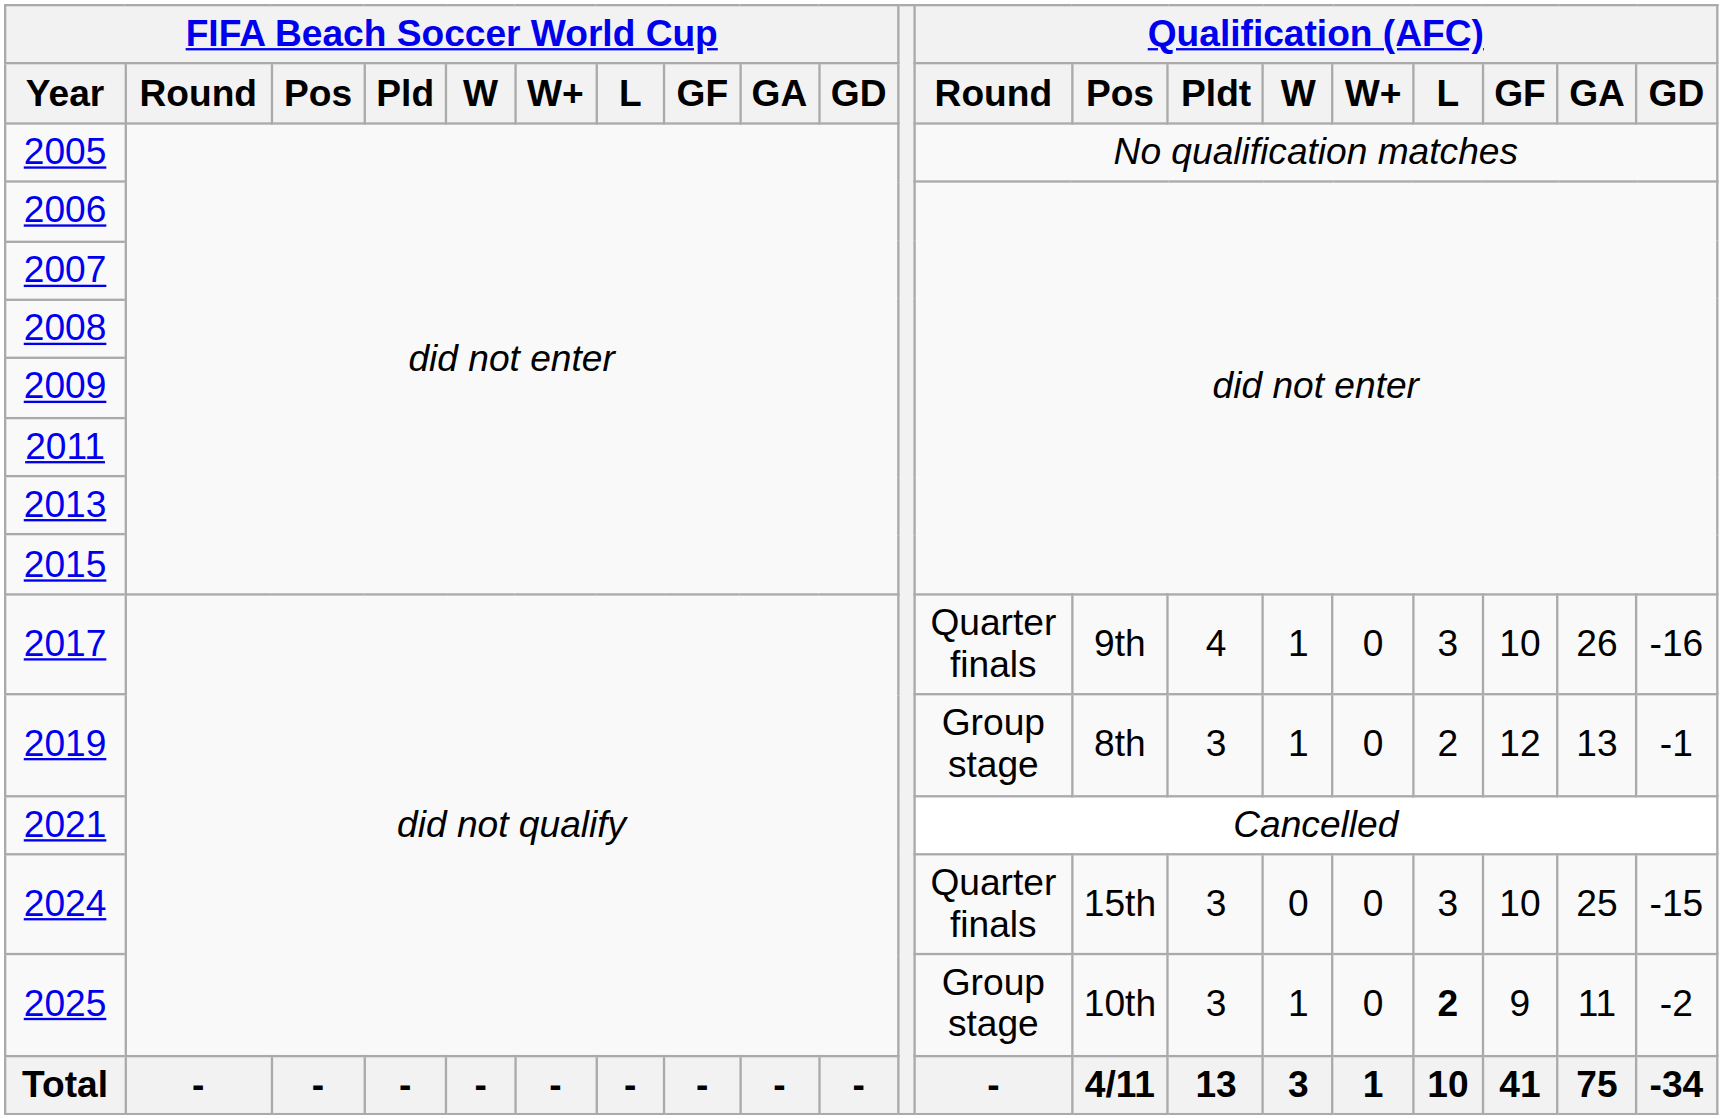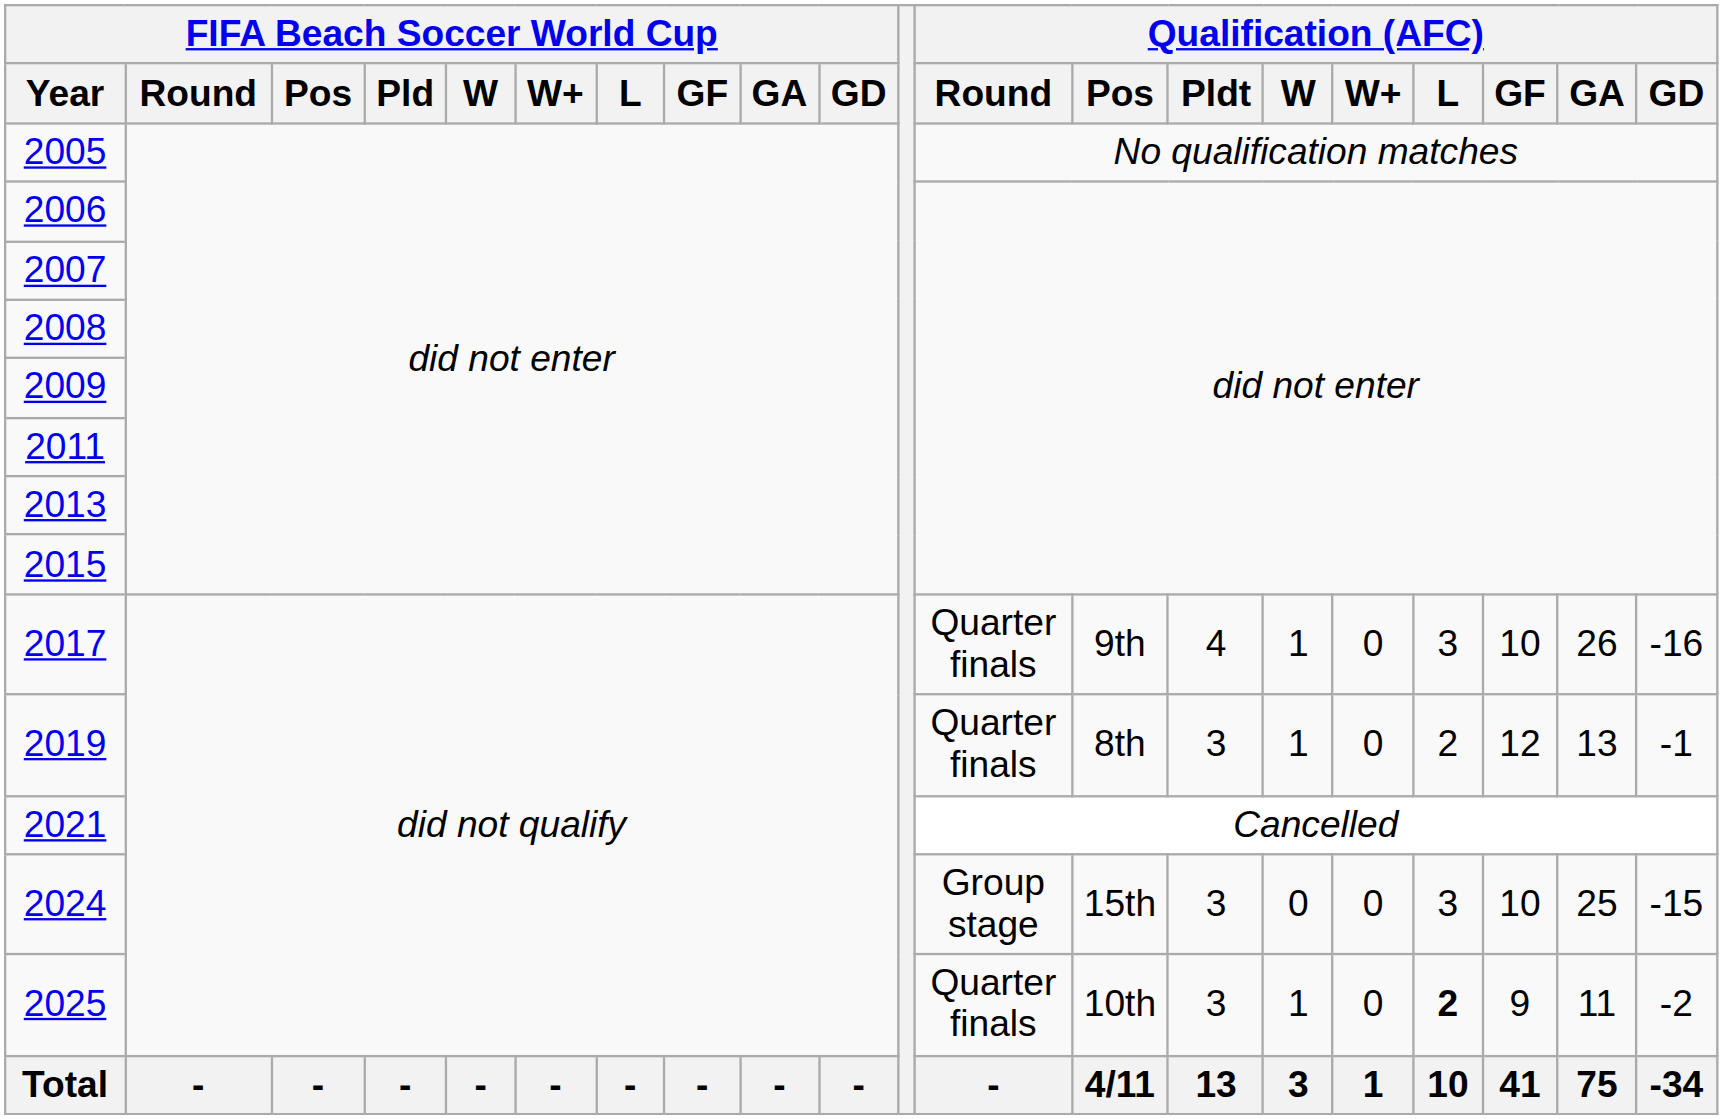2019 | Qualification (AFC) / Round: Group stage -> Quarter finals
2024 | Qualification (AFC) / Round: Quarter finals -> Group stage
2025 | Qualification (AFC) / Round: Group stage -> Quarter finals
